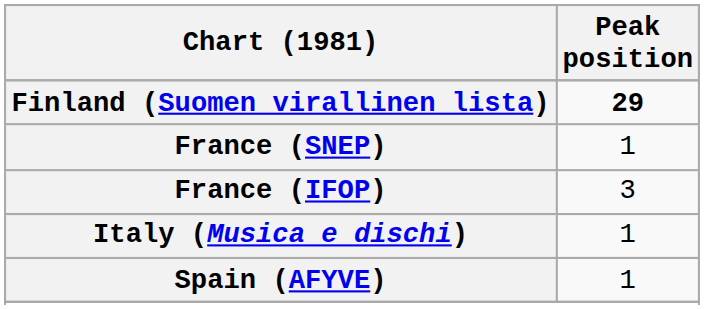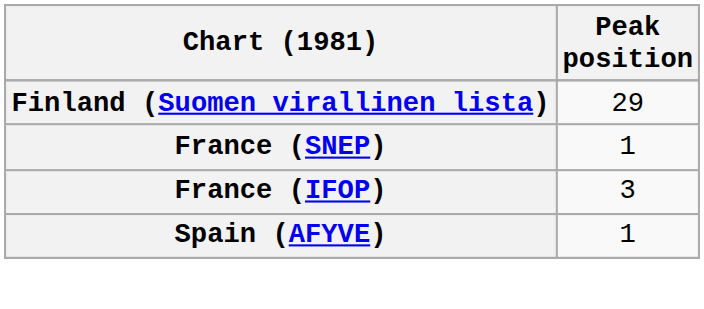Finland (Suomen virallinen lista) | Peak position: bold -> normal
- row: Italy (Musica e dischi) | 1
